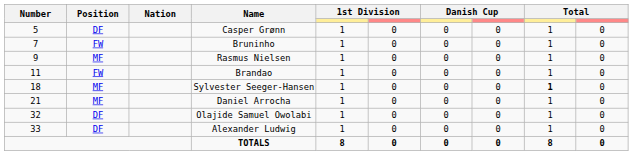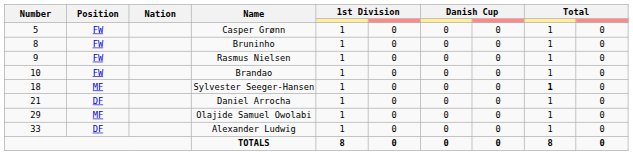Casper Grønn | Position: DF -> FW
Bruninho | Number: 7 -> 8
Rasmus Nielsen | Position: MF -> FW
Brandao | Number: 11 -> 10
Daniel Arrocha | Position: MF -> DF
Olajide Samuel Owolabi | Number: 32 -> 29
Olajide Samuel Owolabi | Position: DF -> MF
